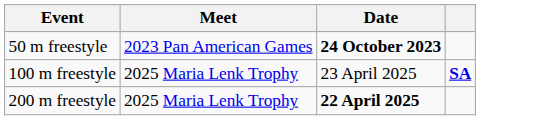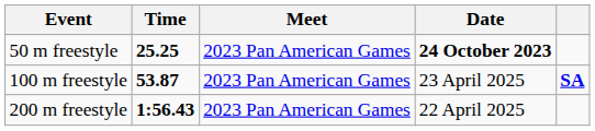+ column: Time | 25.25 | 53.87 | 1:56.43
100 m freestyle | Meet: 2025 Maria Lenk Trophy -> 2023 Pan American Games
200 m freestyle | Meet: 2025 Maria Lenk Trophy -> 2023 Pan American Games
200 m freestyle | Date: bold -> normal
